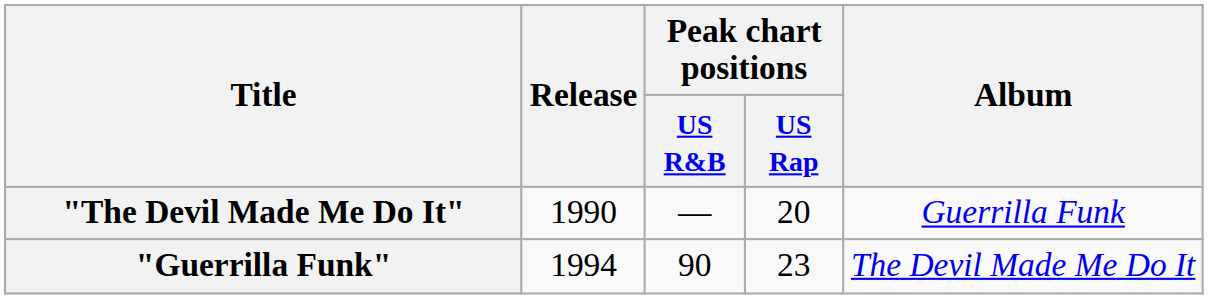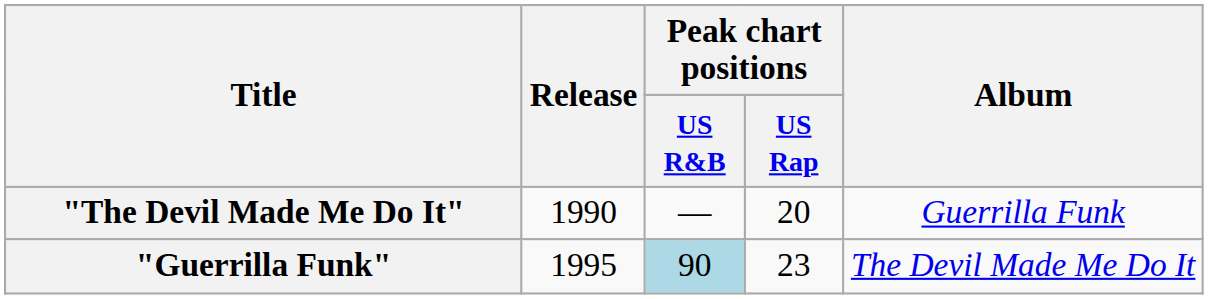"Guerrilla Funk" | Release: 1994 -> 1995
"Guerrilla Funk" | Peak chart positions / US R&B: no background -> lightblue background
